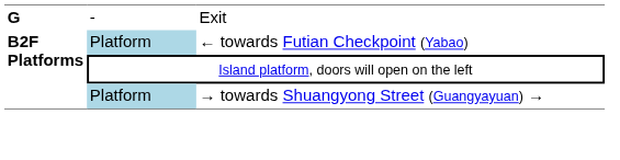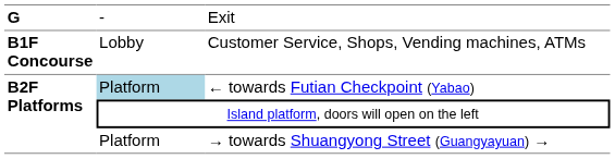+ row: B1F Concourse | Lobby | Customer Service, Shops, Vending machines, ATMs
→ towards Shuangyong Street (Guangyayuan) → | column 2: lightblue background -> no background
